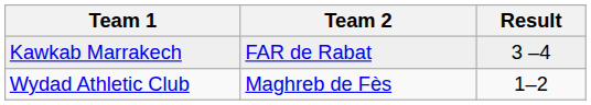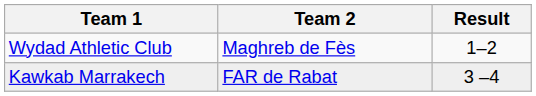rows swapped: Wydad Athletic Club <-> Kawkab Marrakech
